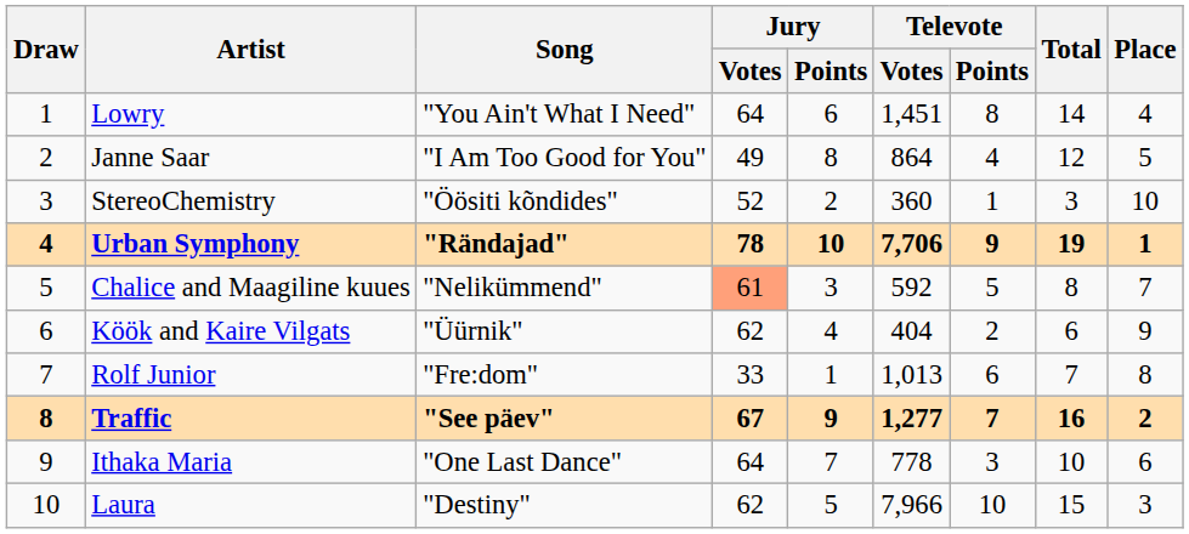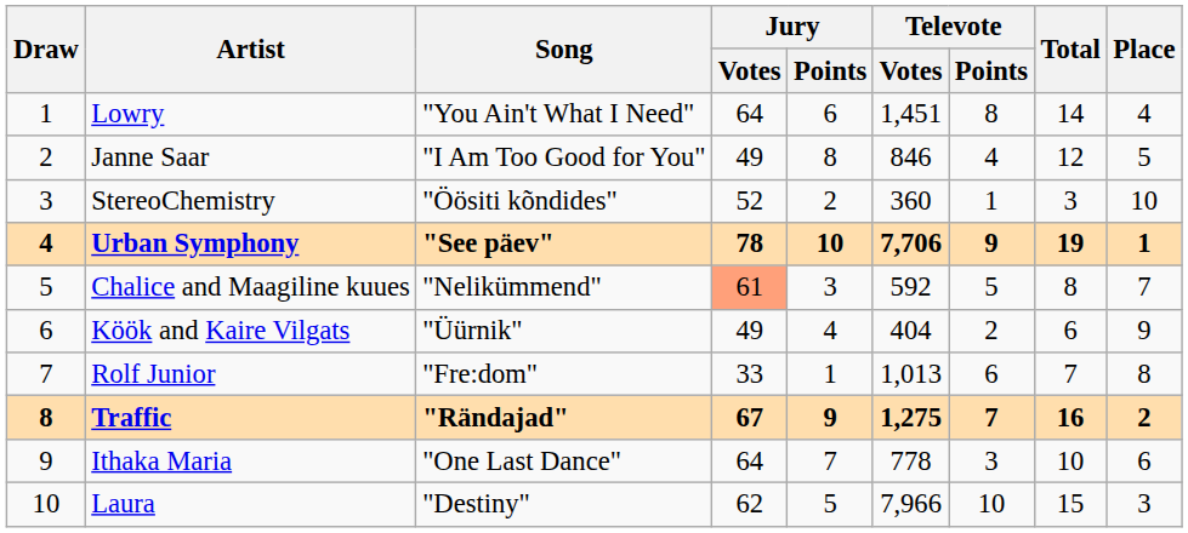Janne Saar | Televote / Votes: 864 -> 846
Urban Symphony | Song: "Rändajad" -> "See päev"
Köök and Kaire Vilgats | Jury / Votes: 62 -> 49
Traffic | Song: "See päev" -> "Rändajad"
Traffic | Televote / Votes: 1,277 -> 1,275
